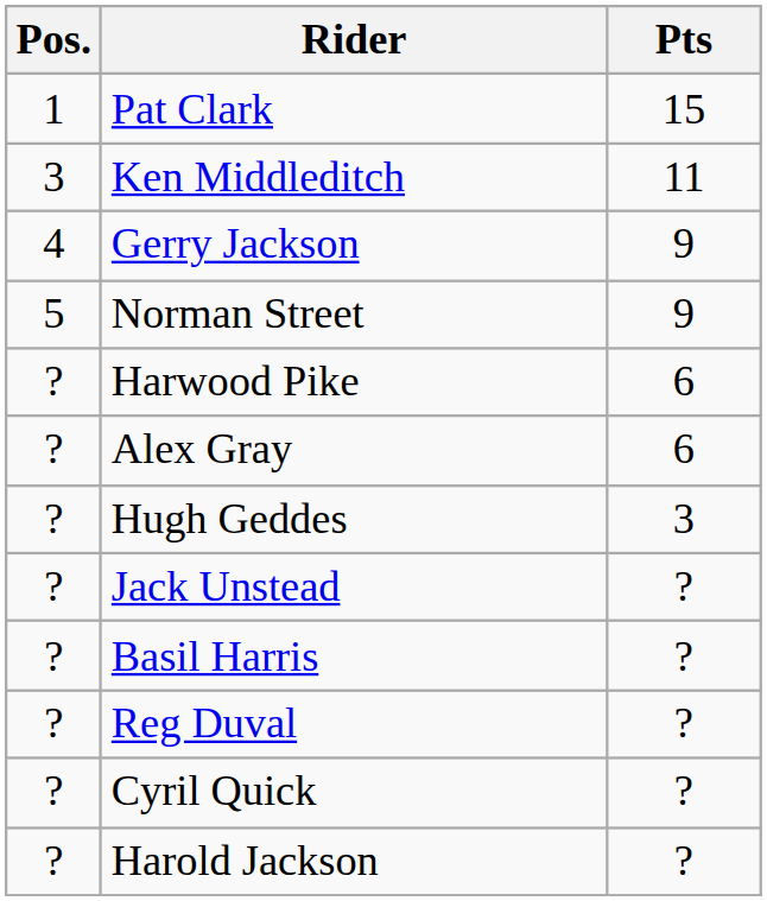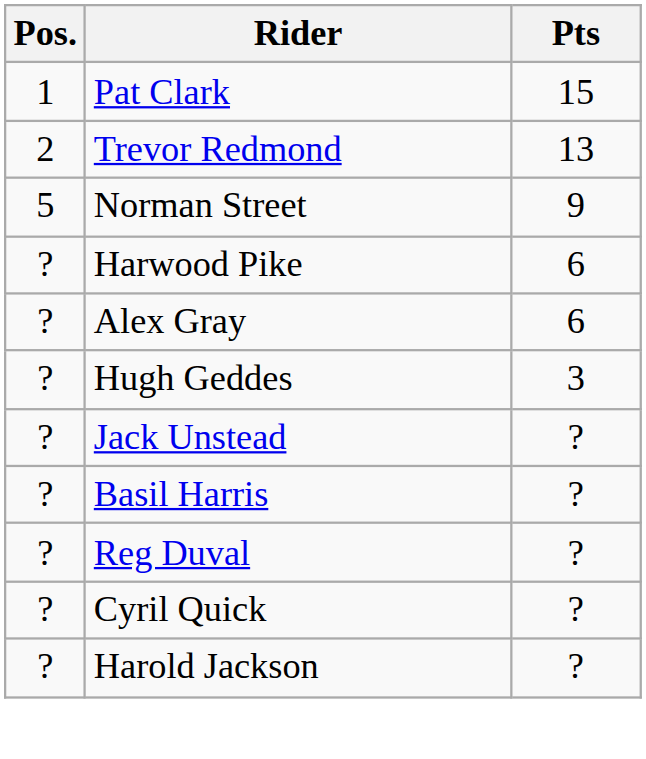+ row: 2 | Trevor Redmond | 13
- row: 3 | Ken Middleditch | 11
- row: 4 | Gerry Jackson | 9
